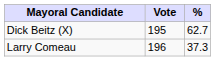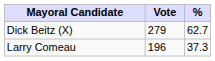Dick Beitz (X) | Vote: 195 -> 279
